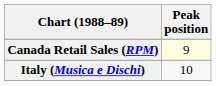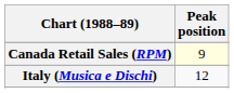Italy (Musica e Dischi) | Peak position: 10 -> 12
